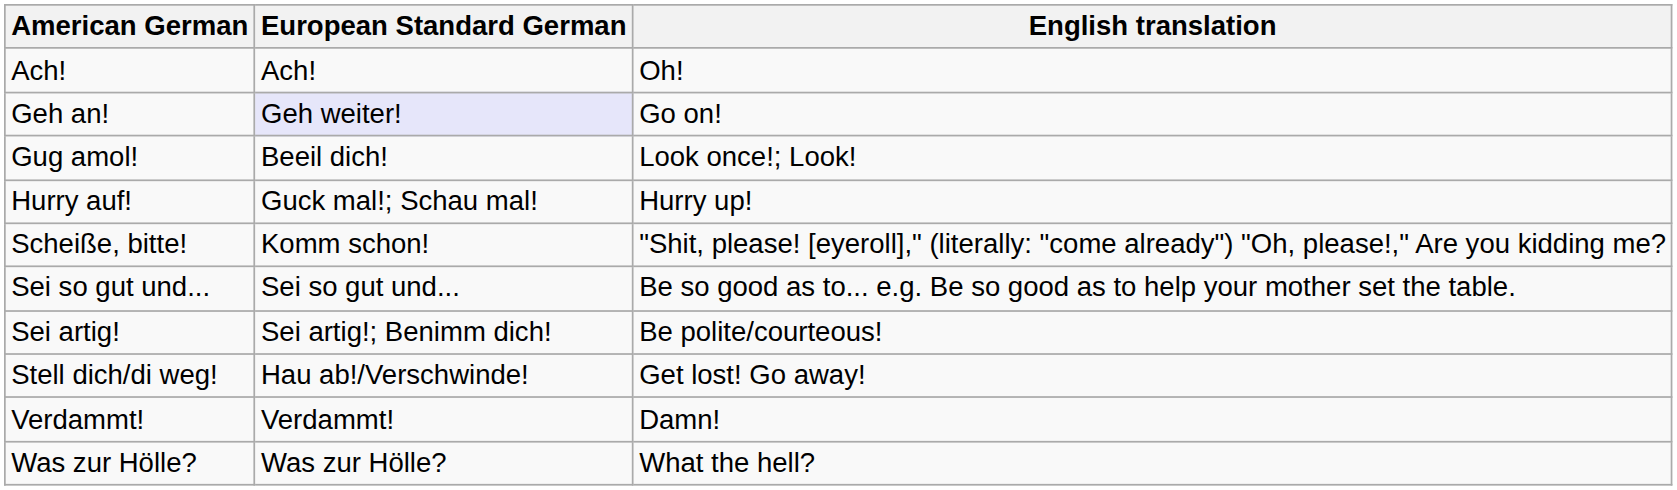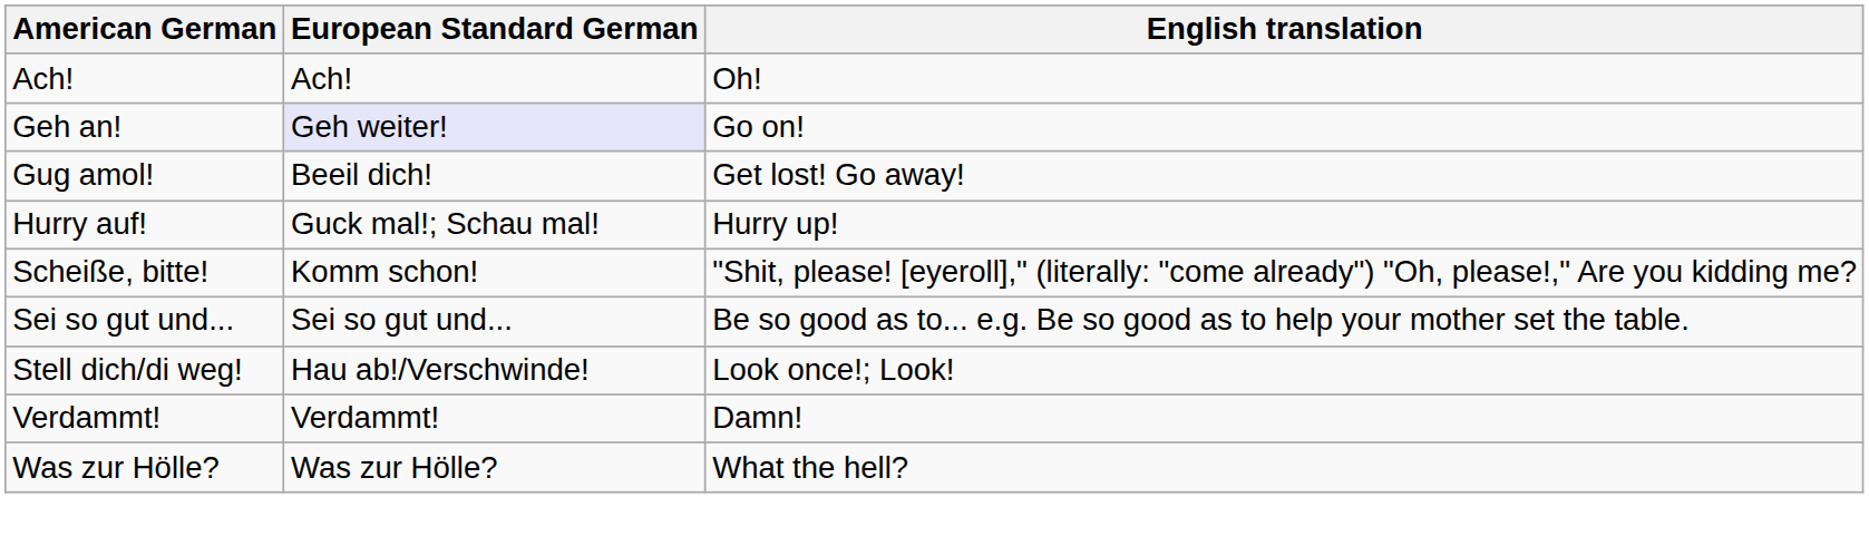Gug amol! | English translation: Look once!; Look! -> Get lost! Go away!
- row: Sei artig! | Sei artig!; Benimm dich! | Be polite/courteous!
Stell dich/di weg! | English translation: Get lost! Go away! -> Look once!; Look!
